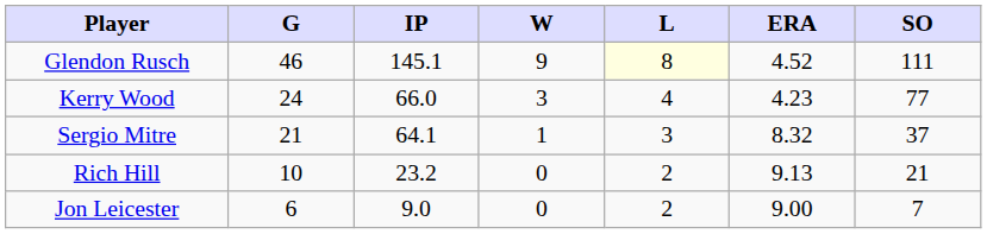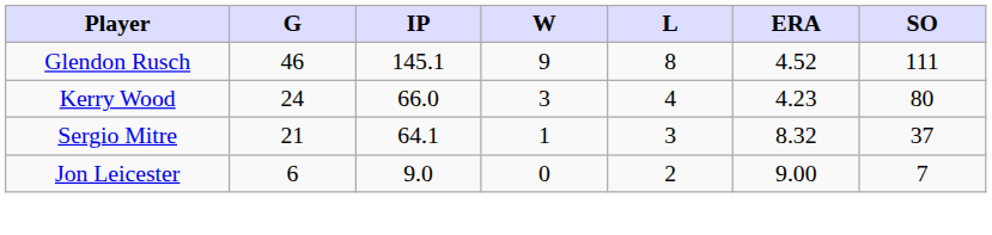Glendon Rusch | L: lightyellow background -> no background
Kerry Wood | SO: 77 -> 80
- row: Rich Hill | 10 | 23.2 | 0 | 2 | 9.13 | 21
